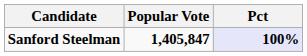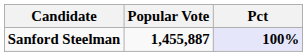Sanford Steelman | Popular Vote: 1,405,847 -> 1,455,887
